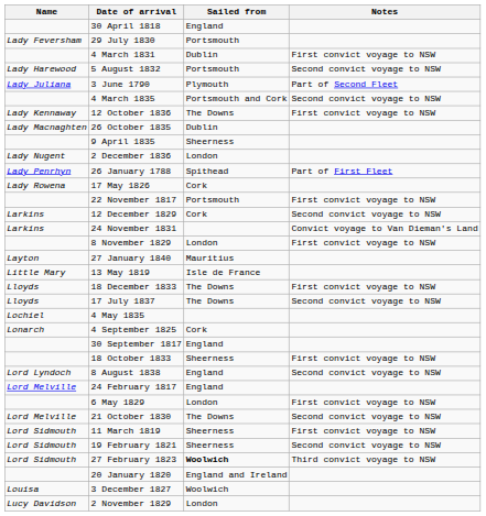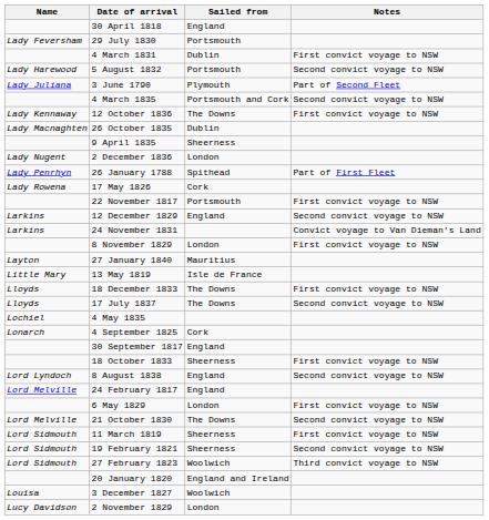12 December 1829 | Sailed from: Cork -> England
27 February 1823 | Sailed from: bold -> normal
